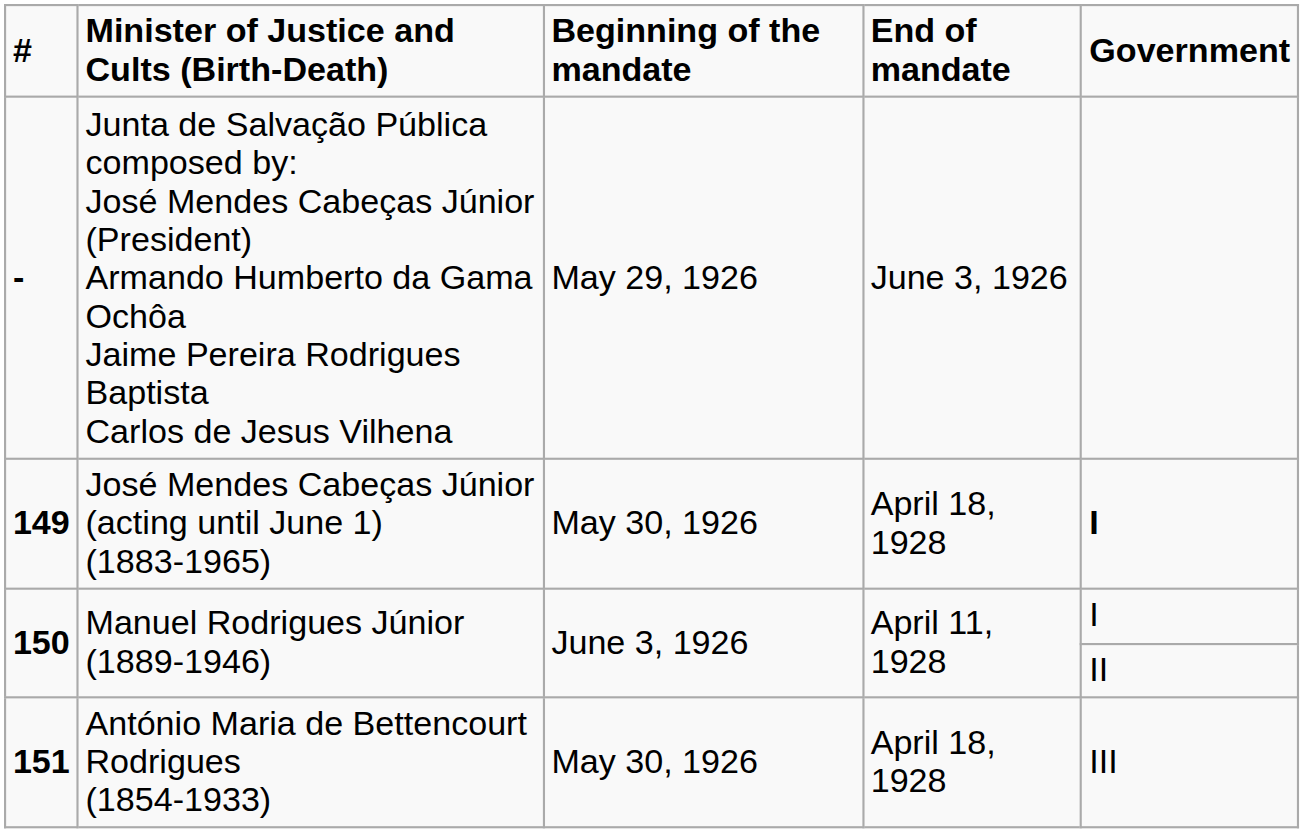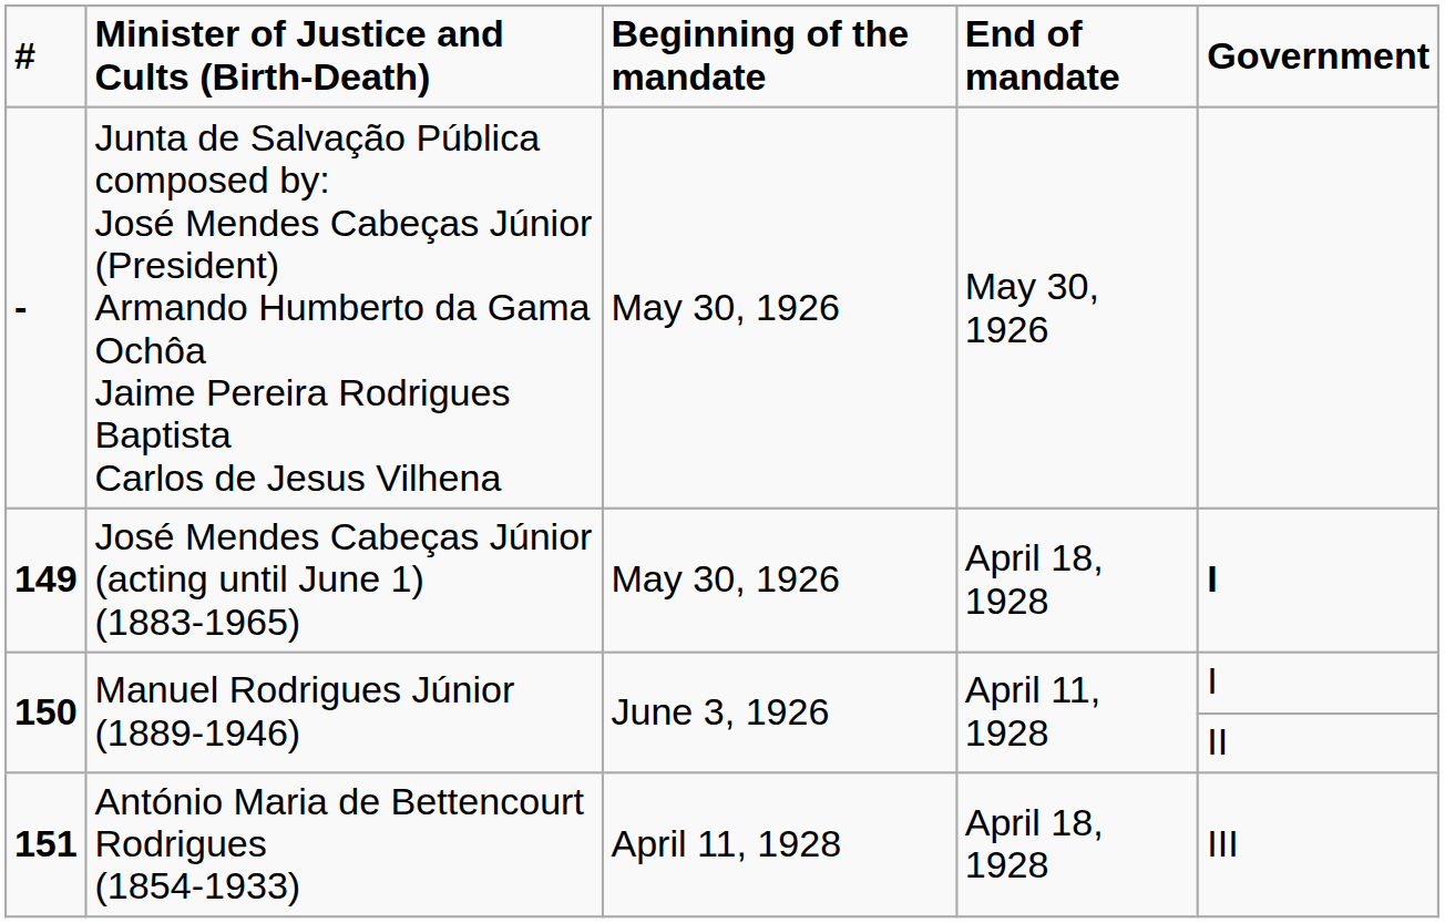- | Beginning of the mandate: May 29, 1926 -> May 30, 1926
- | End of mandate: June 3, 1926 -> May 30, 1926
151 | Beginning of the mandate: May 30, 1926 -> April 11, 1928
